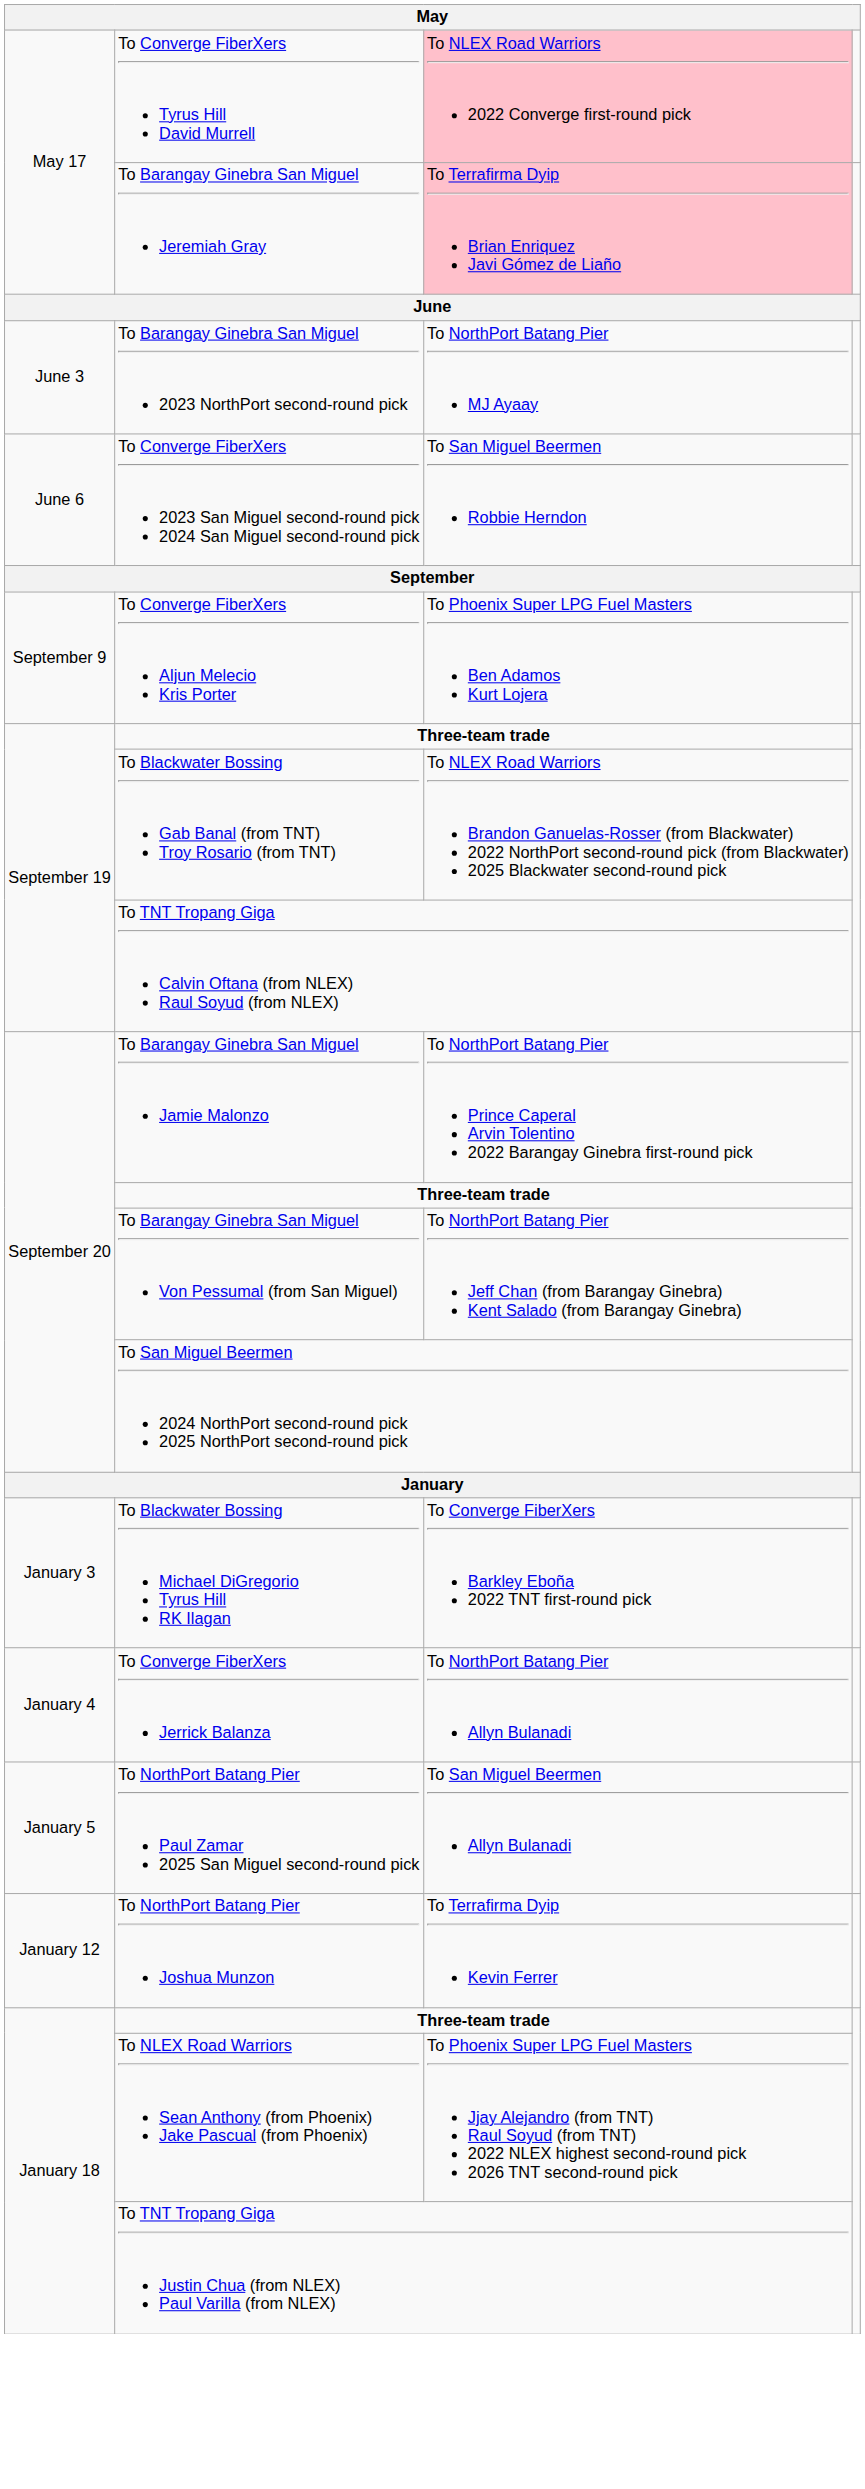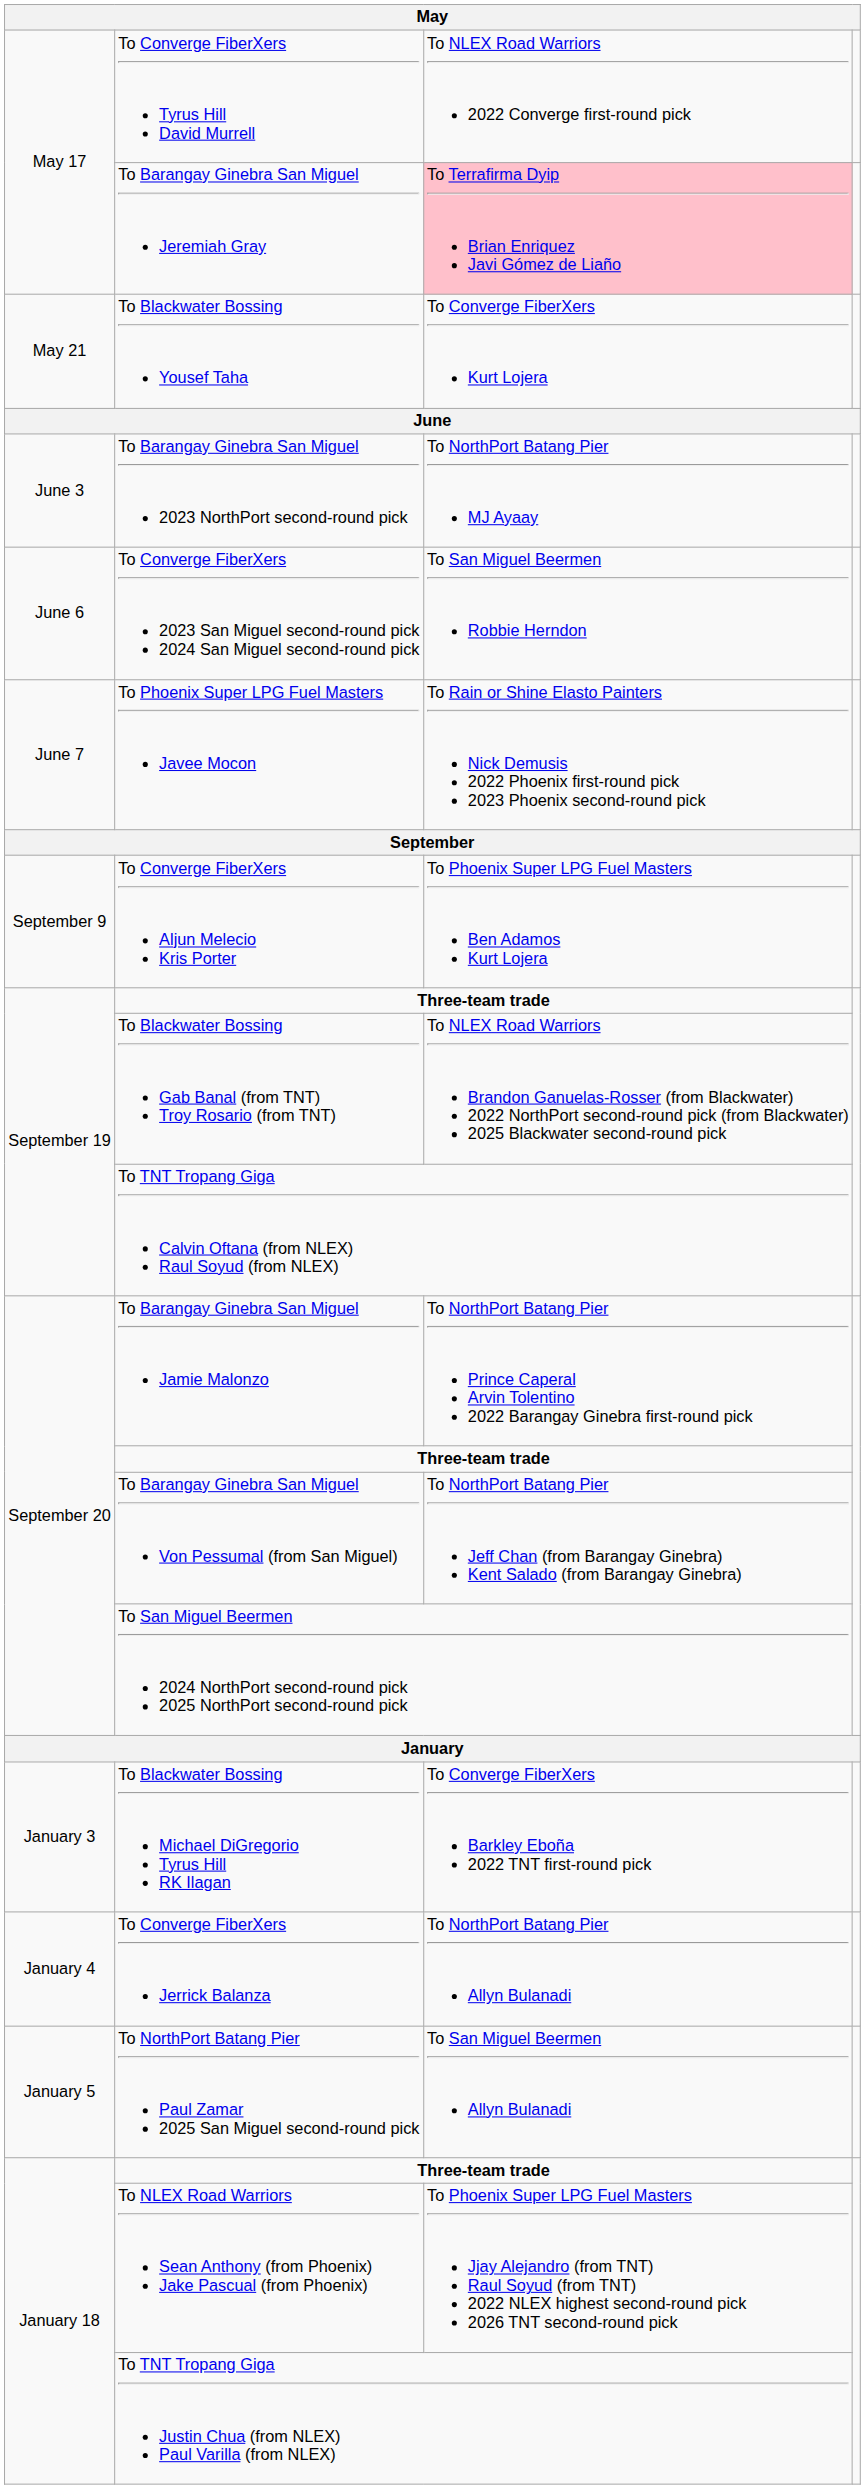To Converge FiberXers Tyrus Hill David Murrell | column 3: pink background -> no background
+ row: May 21 | To Blackwater Bossing Yousef Taha | To Converge FiberXers Kurt Lojera
+ row: June 7 | To Phoenix Super LPG Fuel Masters Javee Mocon | To Rain or Shine Elasto Painters Nick Demusis 2022 Phoenix first-round pick 2023 Phoenix second-round pick
- row: January 12 | To NorthPort Batang Pier Joshua Munzon | To Terrafirma Dyip Kevin Ferrer
